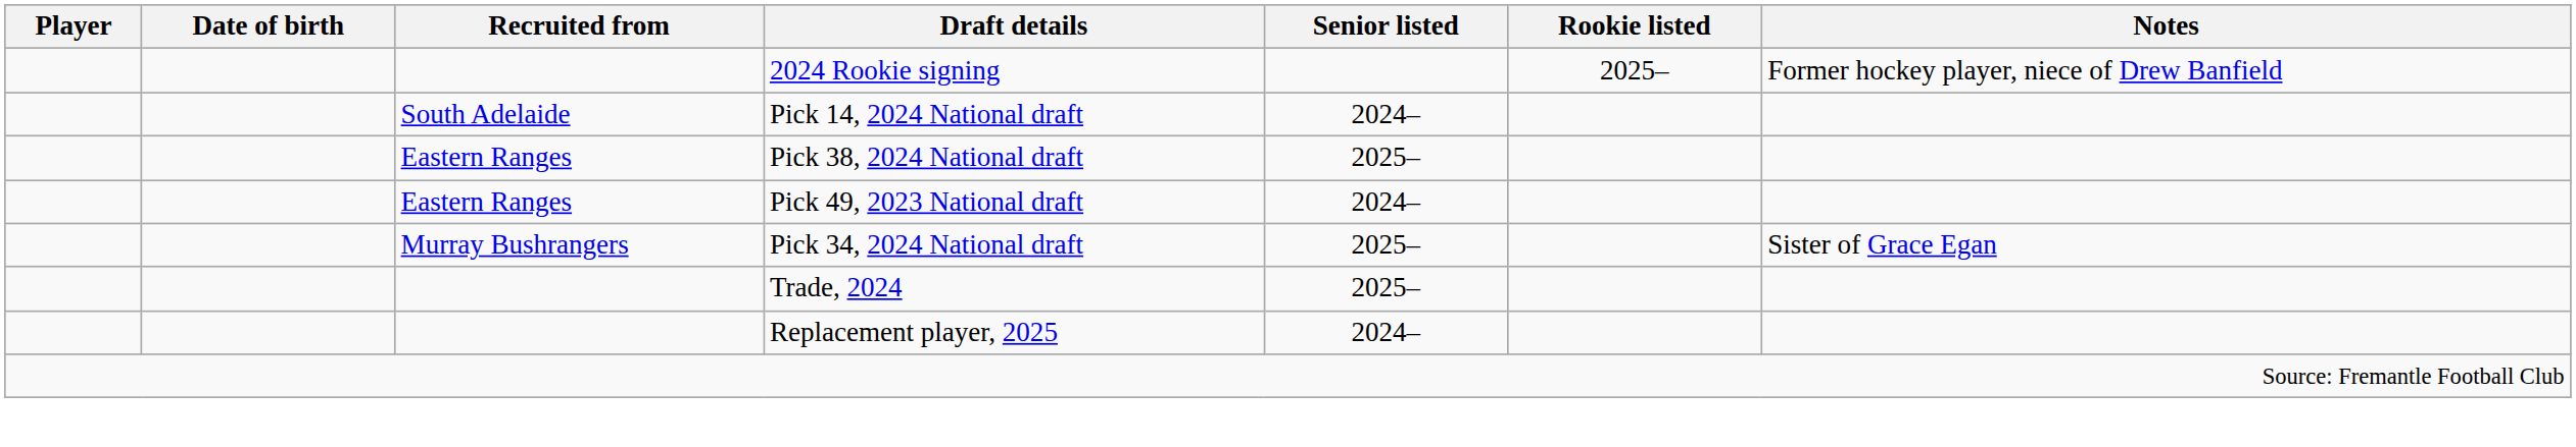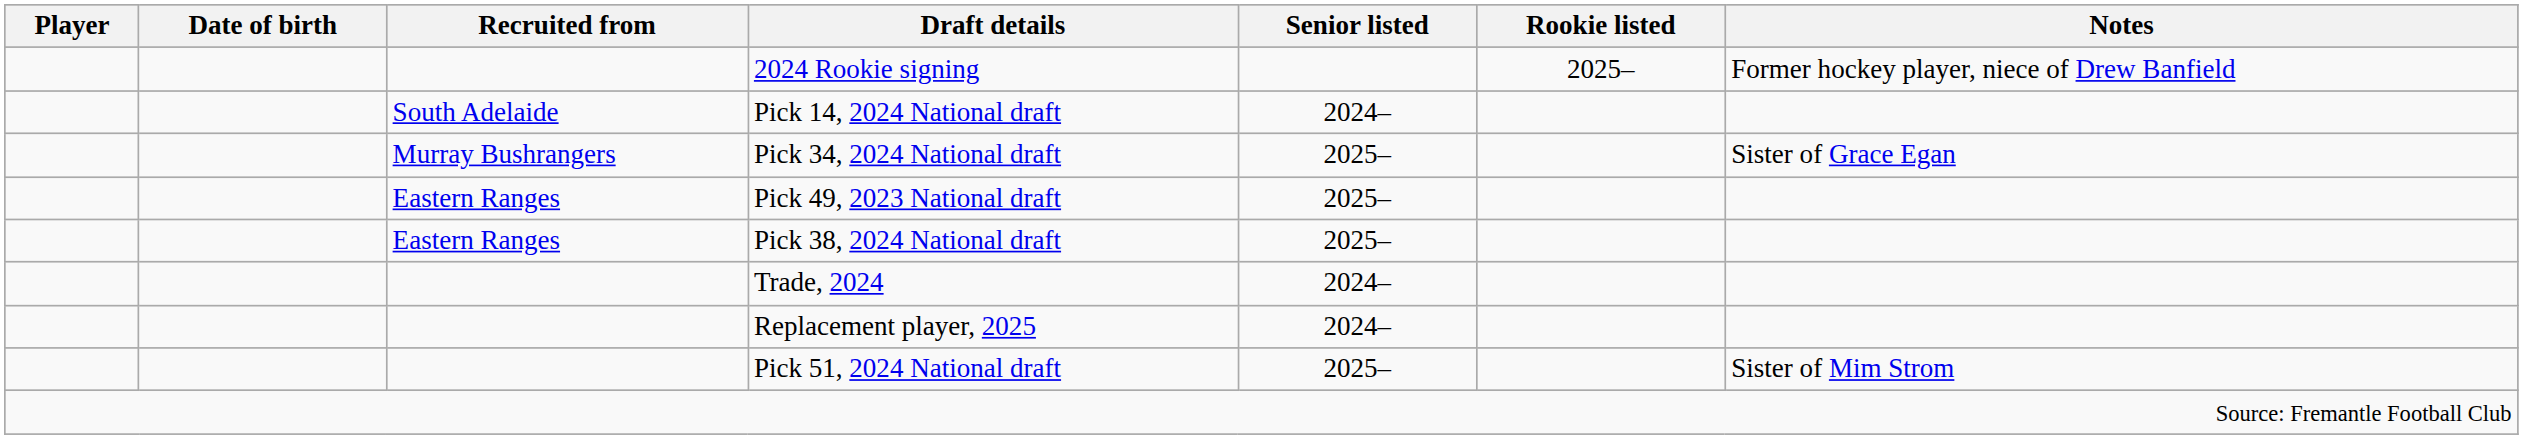rows swapped: Pick 34, 2024 National draft <-> Pick 38, 2024 National draft
Pick 49, 2023 National draft | Senior listed: 2024– -> 2025–
Trade, 2024 | Senior listed: 2025– -> 2024–
+ row: Pick 51, 2024 National draft | 2025– | Sister of Mim Strom
